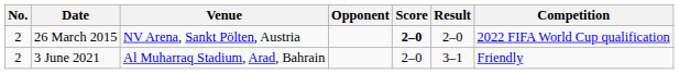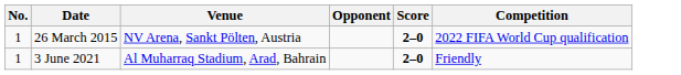- column: Result | 2–0 | 3–1
26 March 2015 | No.: 2 -> 1
3 June 2021 | No.: 2 -> 1
3 June 2021 | Score: normal -> bold
